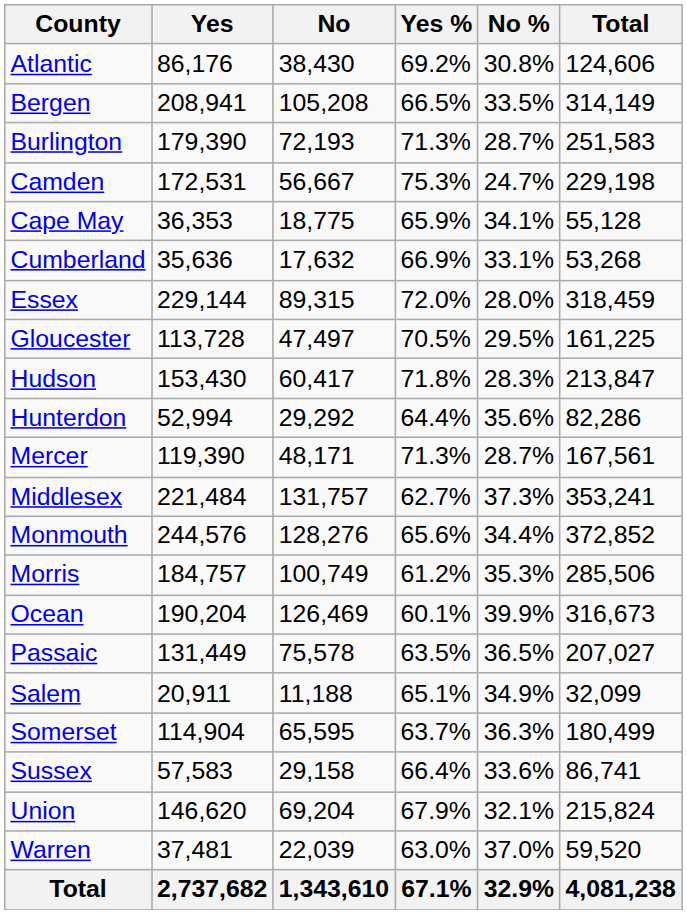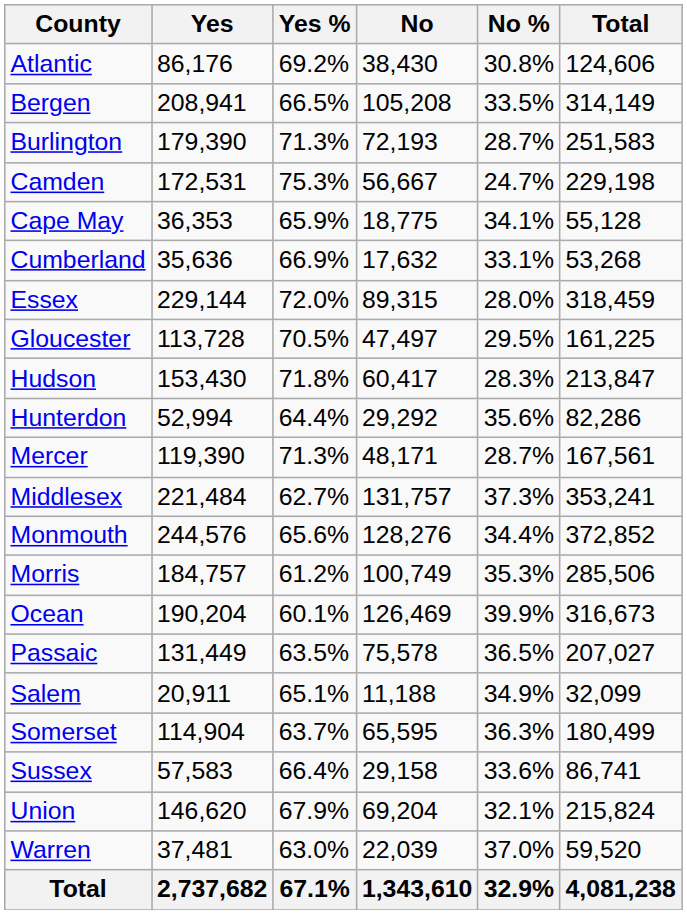columns swapped: Yes % <-> No
